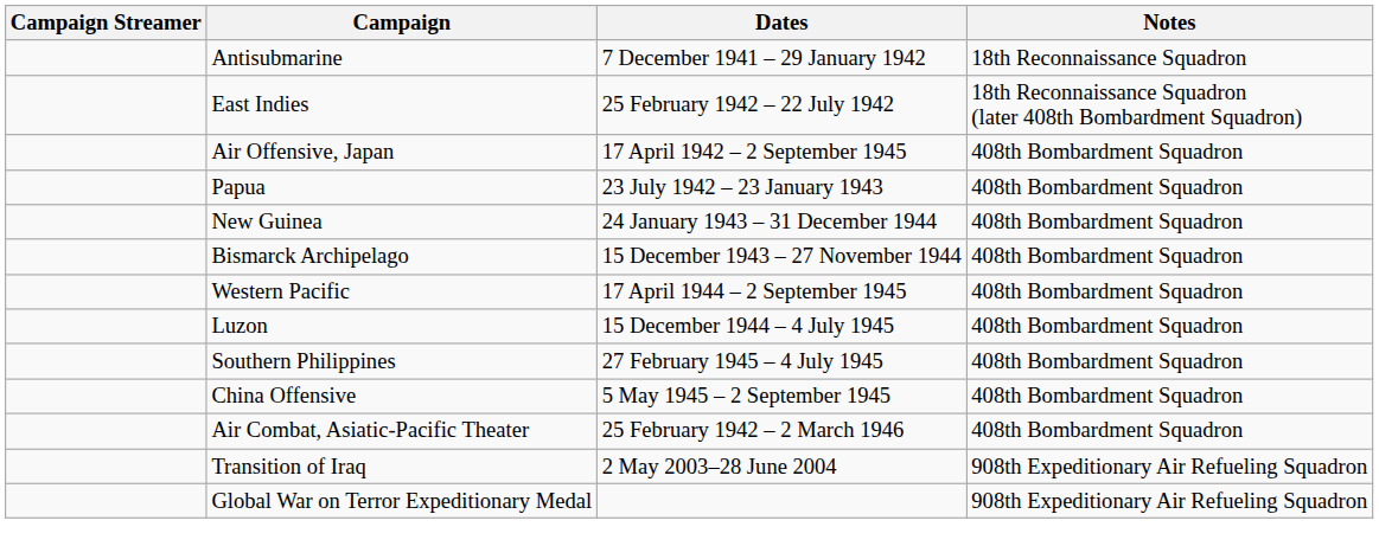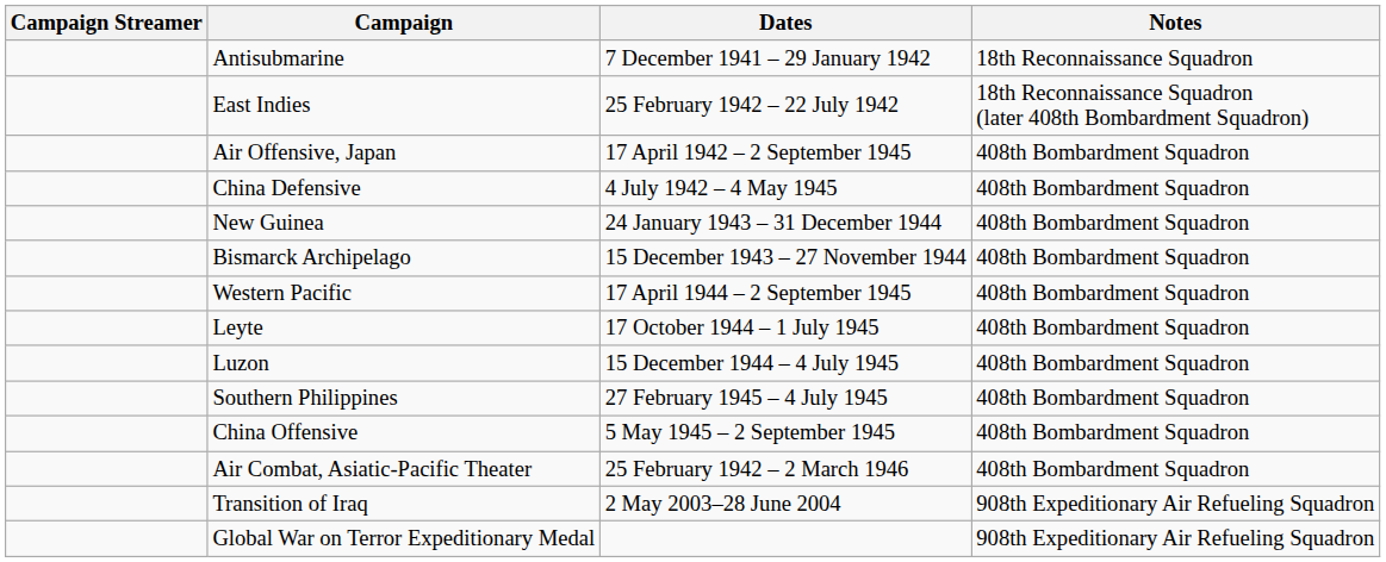+ row: China Defensive | 4 July 1942 – 4 May 1945 | 408th Bombardment Squadron
- row: Papua | 23 July 1942 – 23 January 1943 | 408th Bombardment Squadron
+ row: Leyte | 17 October 1944 – 1 July 1945 | 408th Bombardment Squadron
